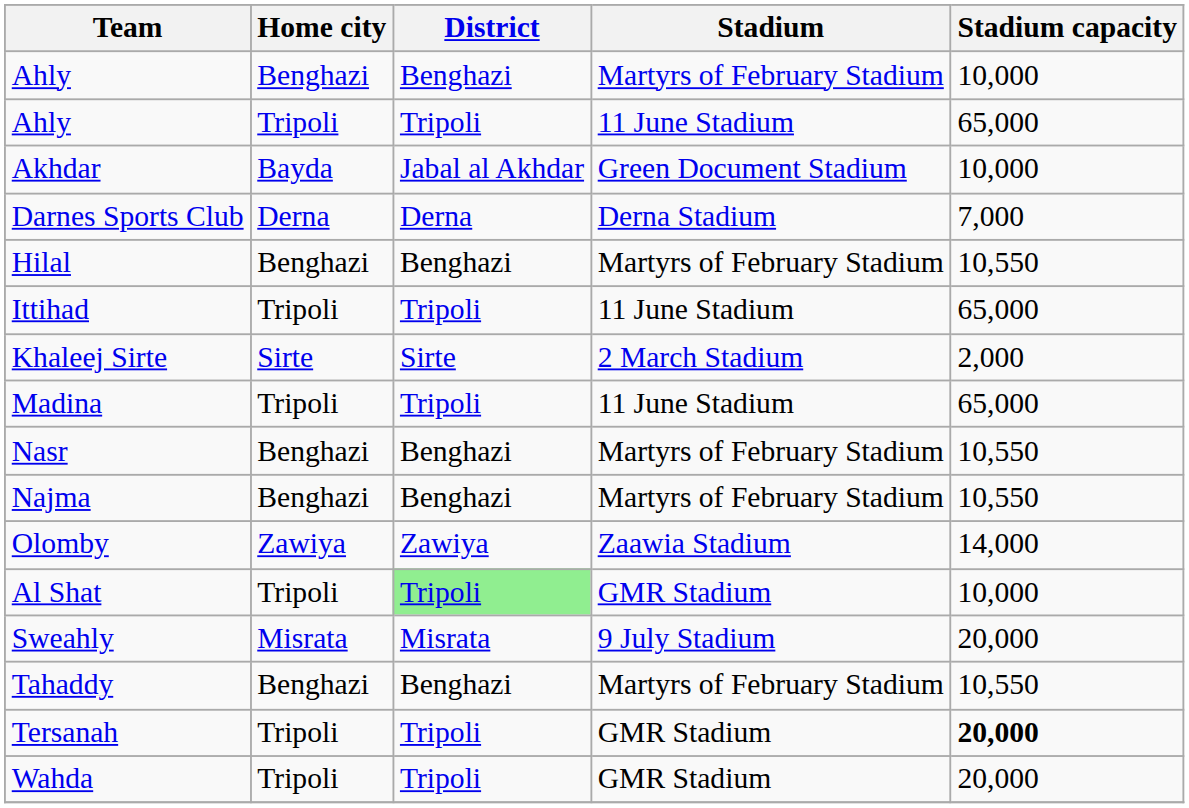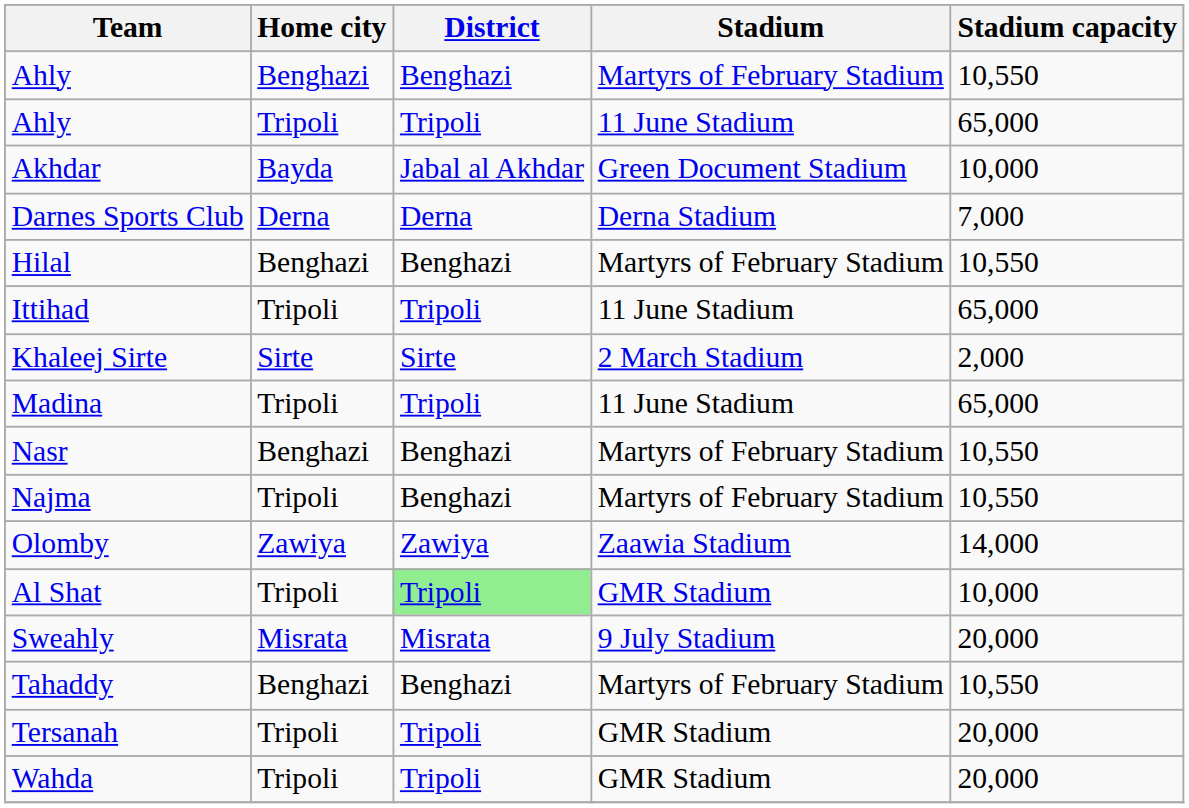Ahly / Martyrs of February Stadium | Stadium capacity: 10,000 -> 10,550
Najma | Home city: Benghazi -> Tripoli
Tersanah | Stadium capacity: bold -> normal
